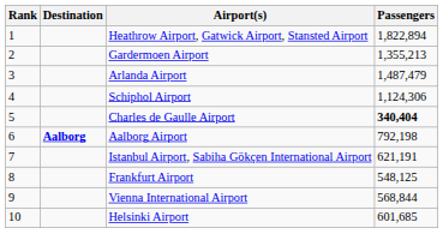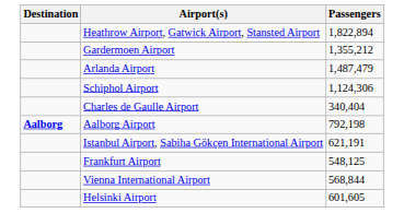- column: Rank | 1 | 2 | 3 | 4 | 5 | 6 | 7 | 8 | 9 | 10
Gardermoen Airport | Passengers: 1,355,213 -> 1,355,212
Charles de Gaulle Airport | Passengers: bold -> normal
Helsinki Airport | Passengers: 601,685 -> 601,605
